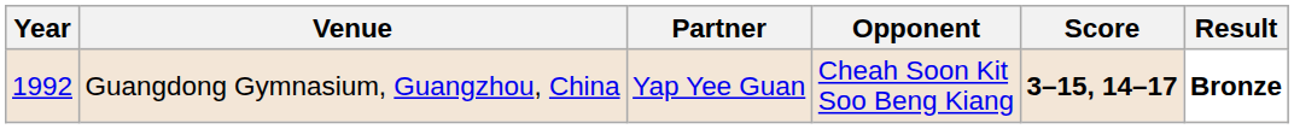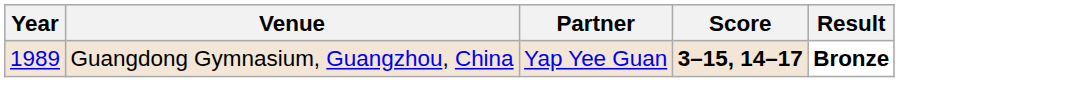- column: Opponent | Cheah Soon Kit Soo Beng Kiang
Guangdong Gymnasium, Guangzhou, China | Year: 1992 -> 1989
